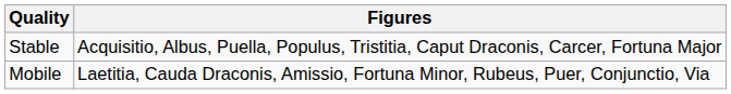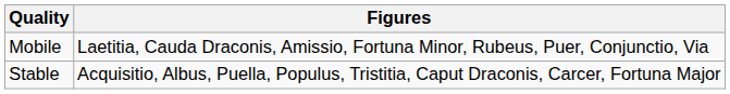rows swapped: Stable <-> Mobile
